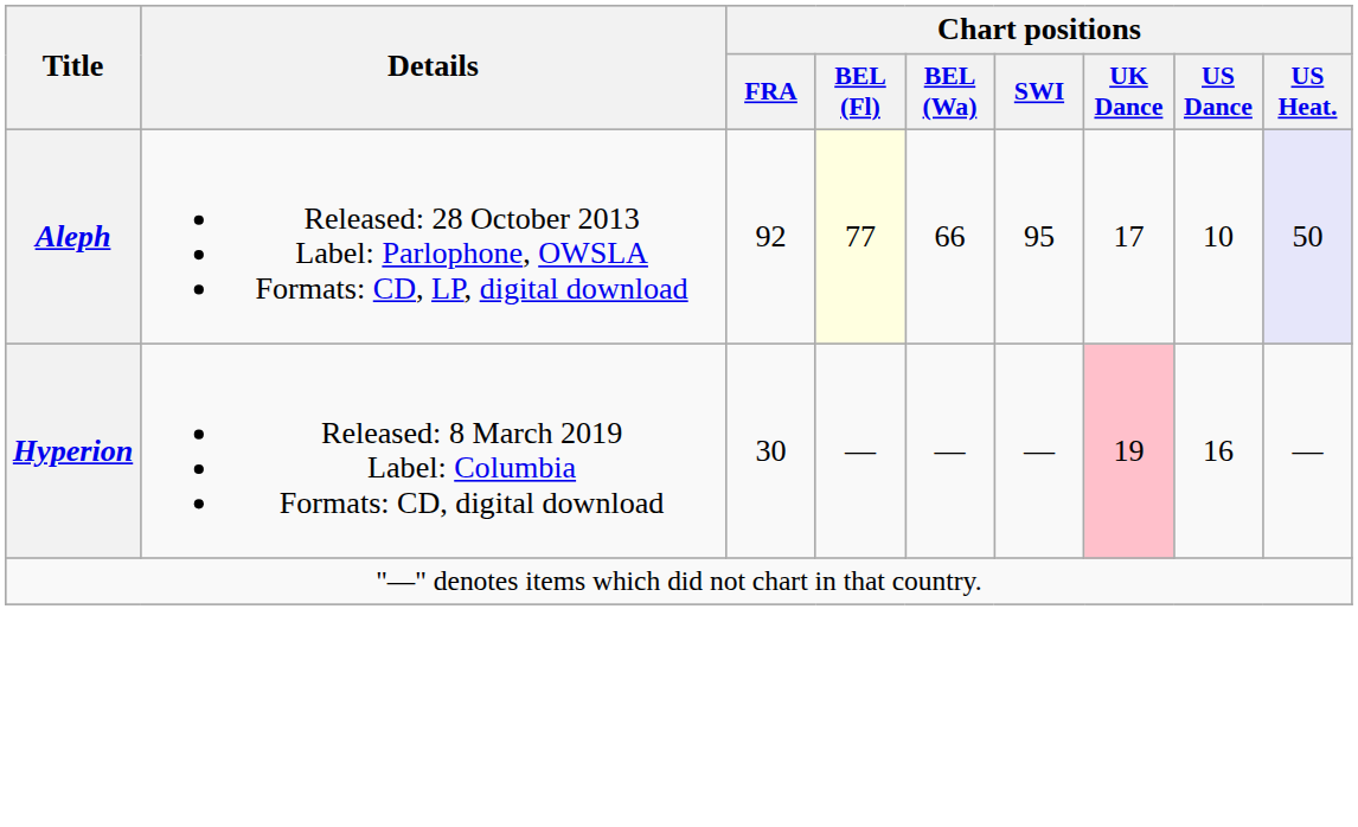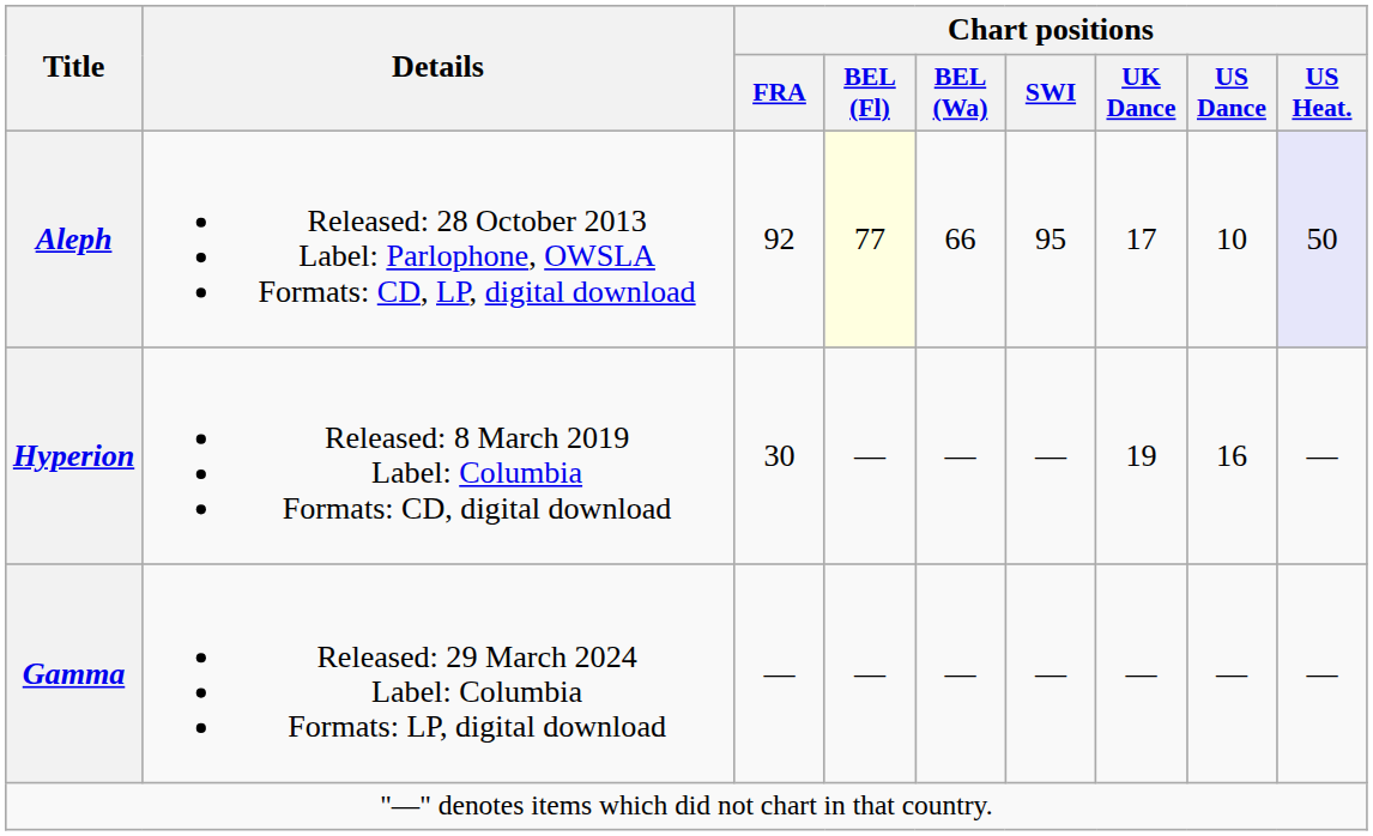Hyperion | Chart positions / UK Dance: pink background -> no background
+ row: Gamma | Released: 29 March 2024 Label: Columbia Formats: LP, digital download | — | — | — | — | — | — | —
